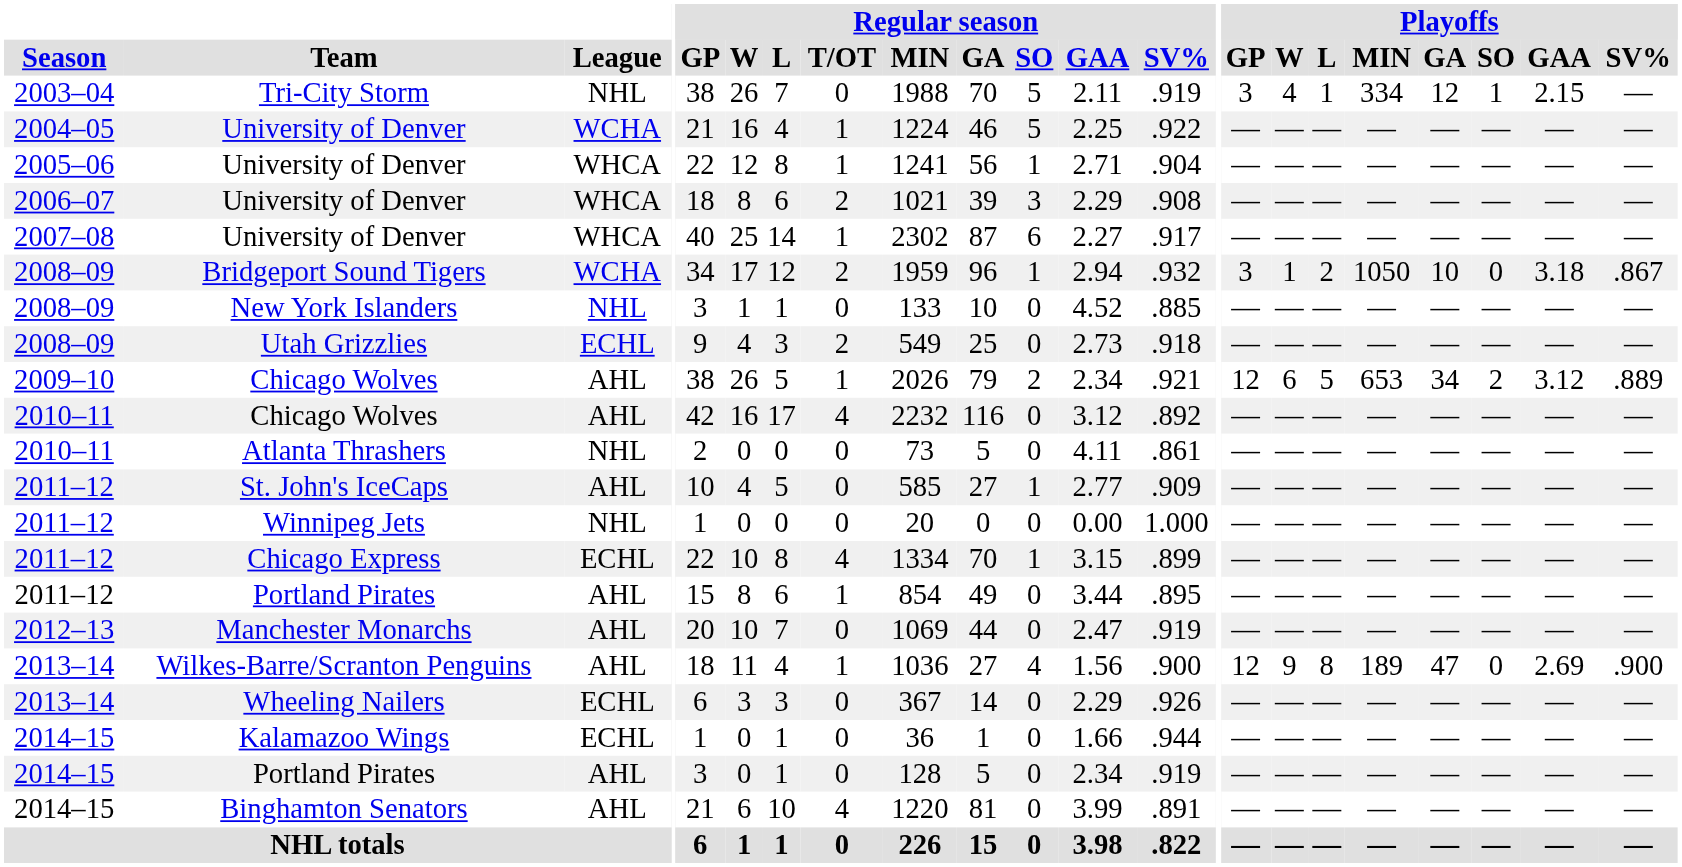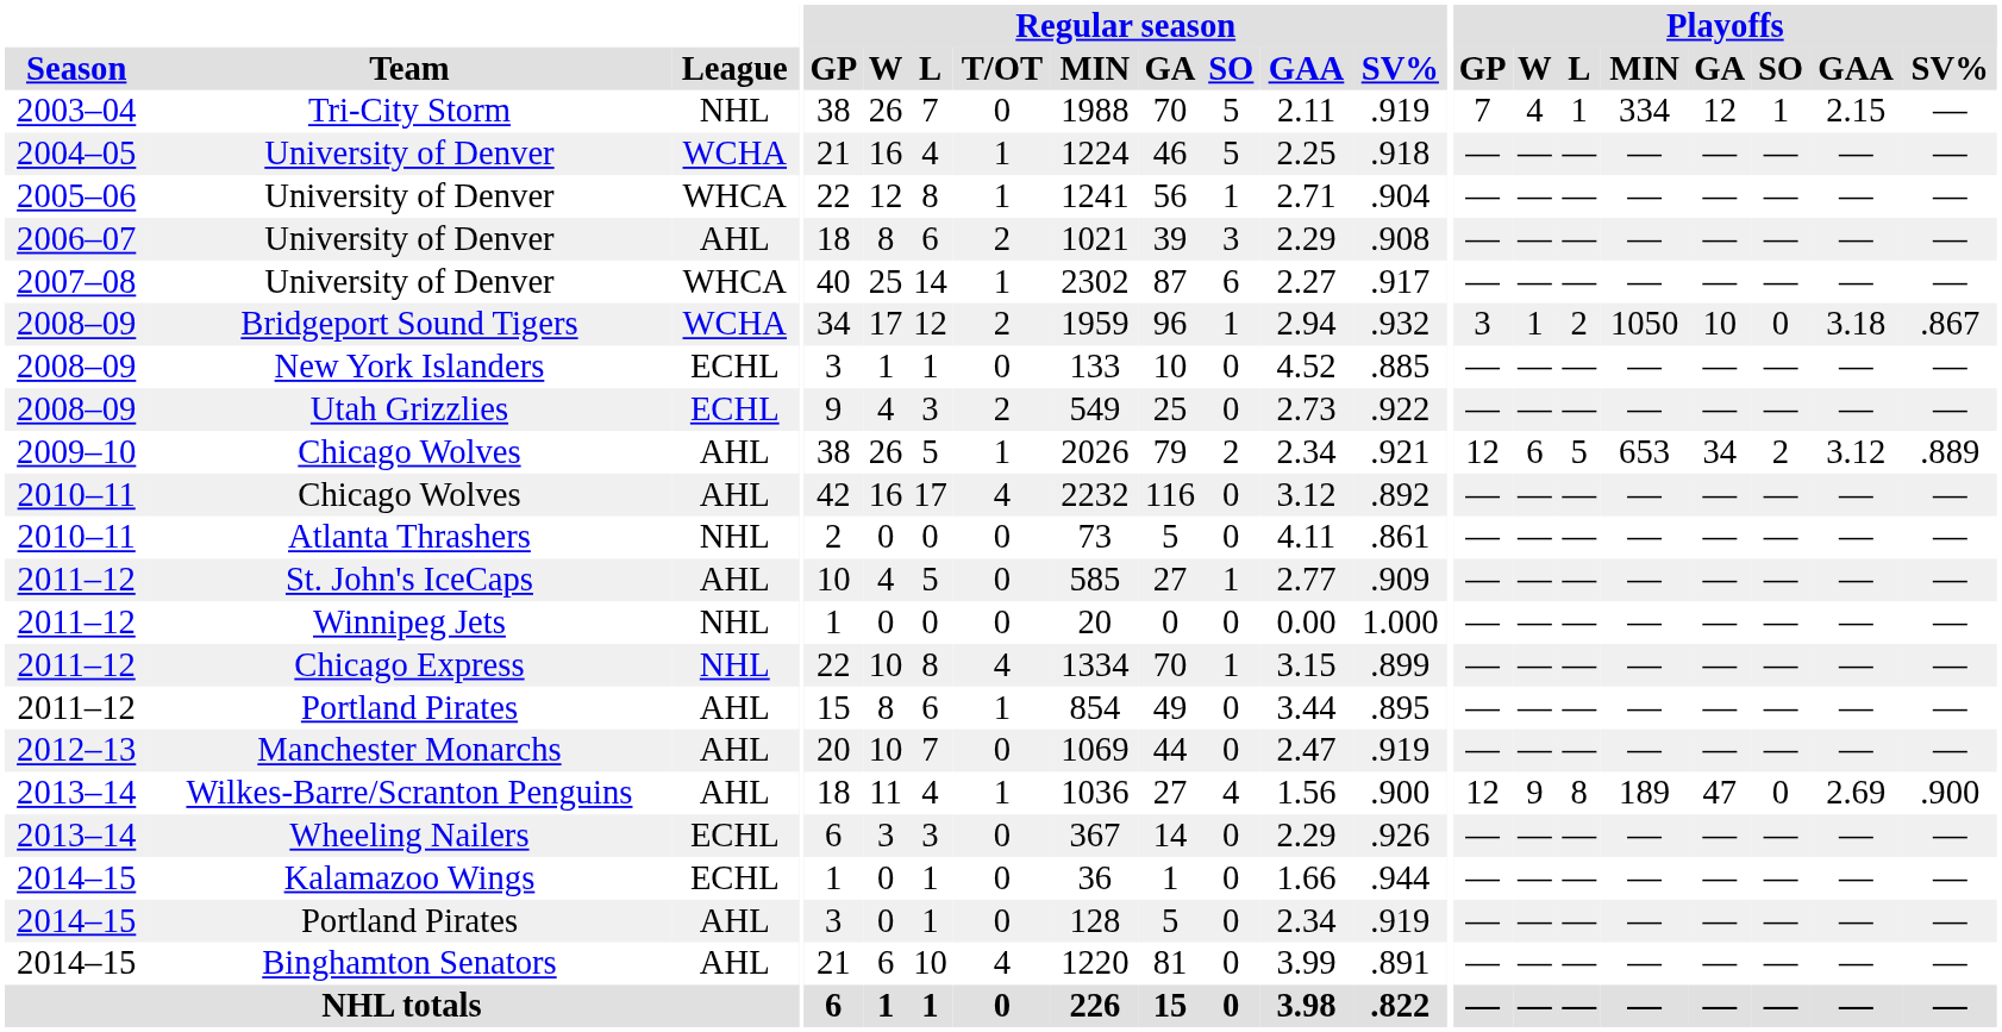Tri-City Storm | Playoffs / GP: 3 -> 7
2004–05 / University of Denver | Regular season / SV%: .922 -> .918
2006–07 / University of Denver | League: WHCA -> AHL
New York Islanders | League: NHL -> ECHL
Utah Grizzlies | Regular season / SV%: .918 -> .922
Chicago Express | League: ECHL -> NHL
